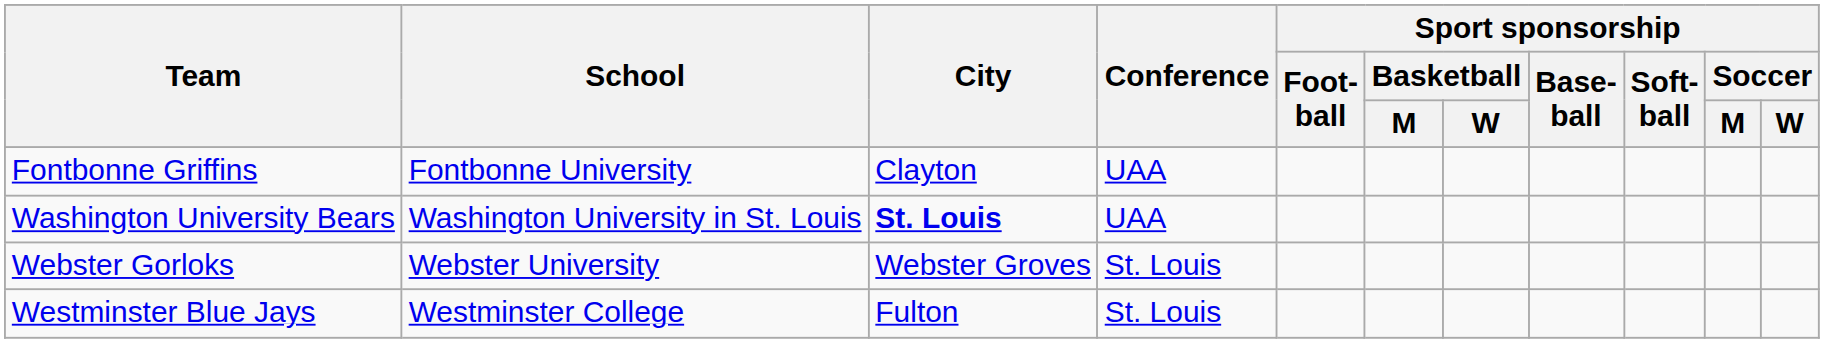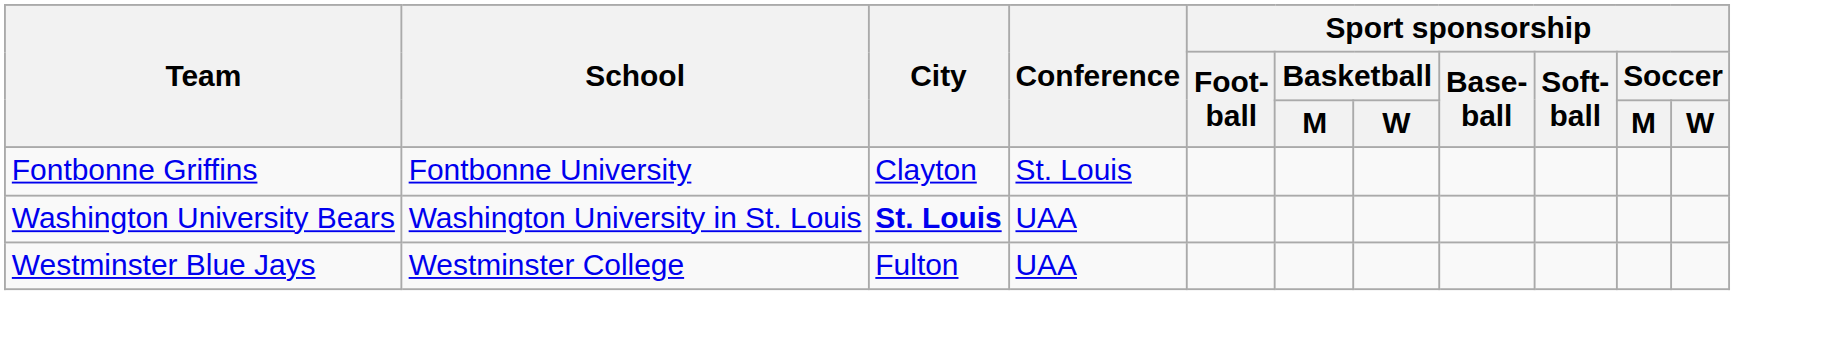Fontbonne Griffins | Conference: UAA -> St. Louis
- row: Webster Gorloks | Webster University | Webster Groves | St. Louis
Westminster Blue Jays | Conference: St. Louis -> UAA
